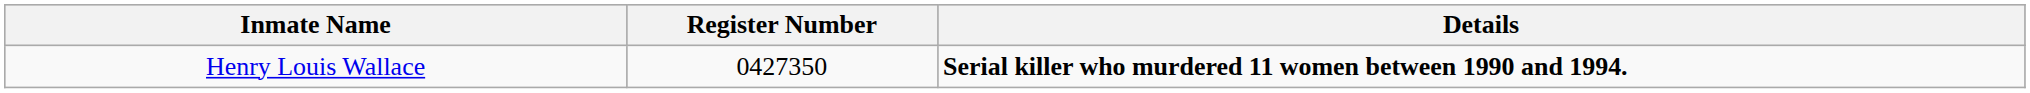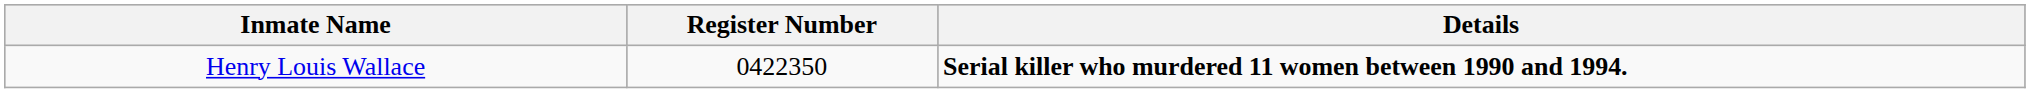Henry Louis Wallace | Register Number: 0427350 -> 0422350
